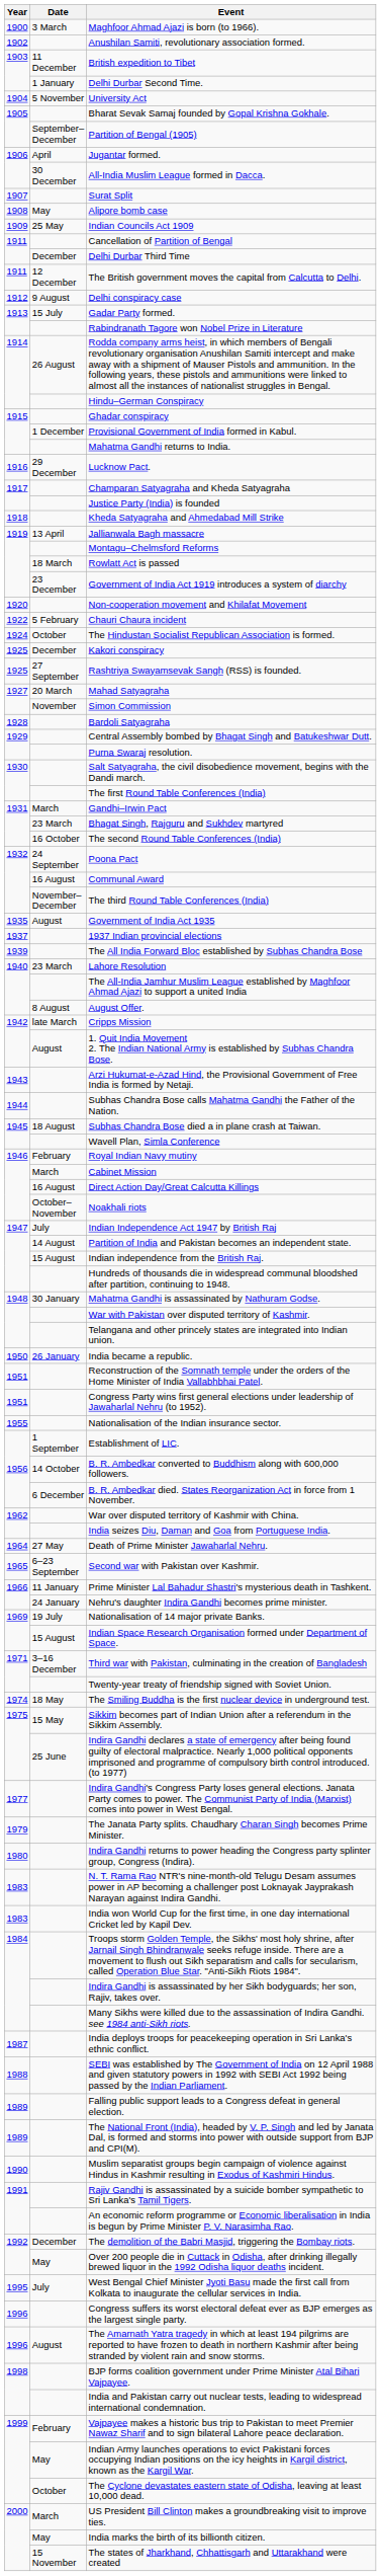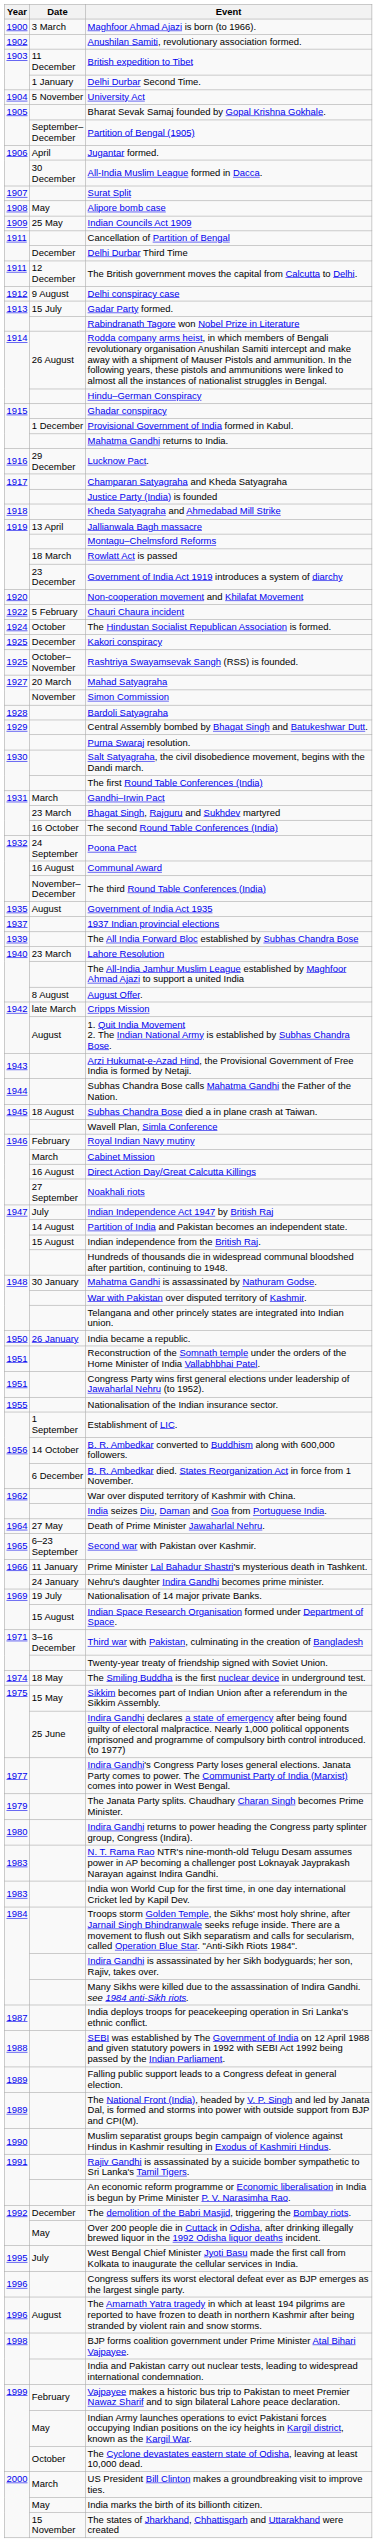Rashtriya Swayamsevak Sangh (RSS) is founded. | Date: 27 September -> October–November
Noakhali riots | Date: October–November -> 27 September
